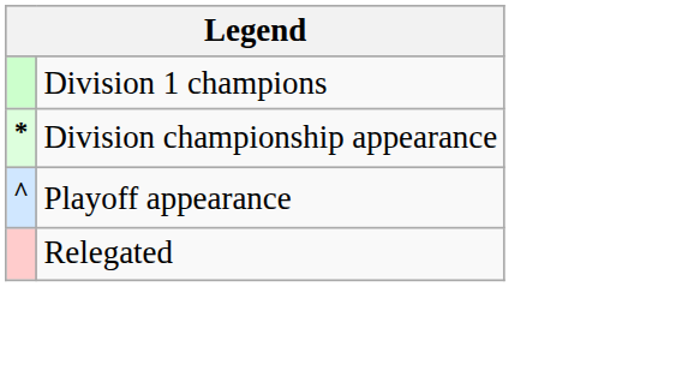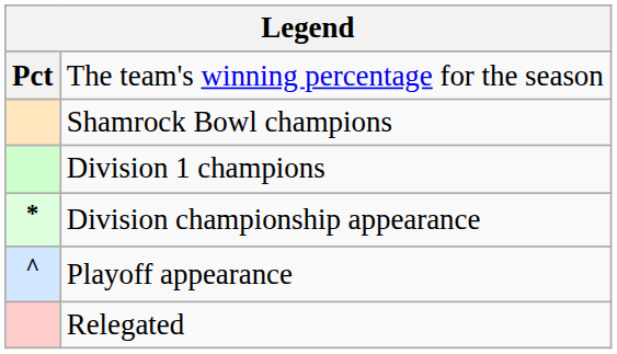+ row: Pct | The team's winning percentage for the season
+ row: Shamrock Bowl champions
